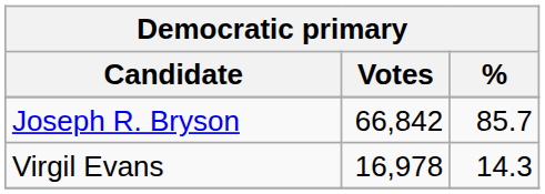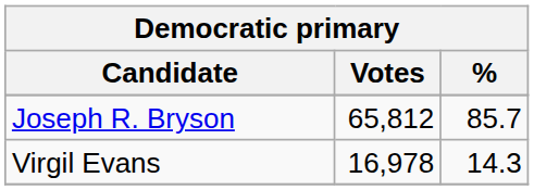Joseph R. Bryson | Votes: 66,842 -> 65,812
